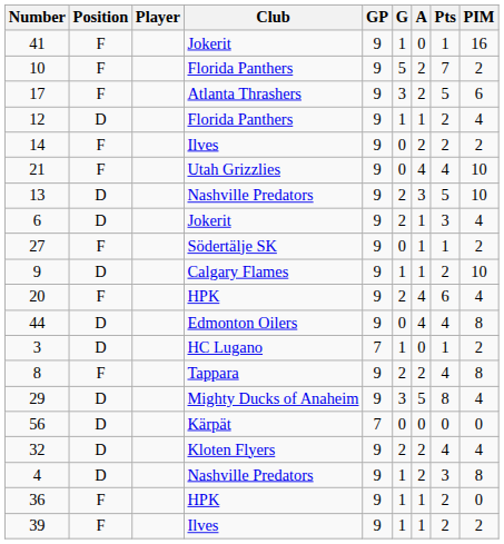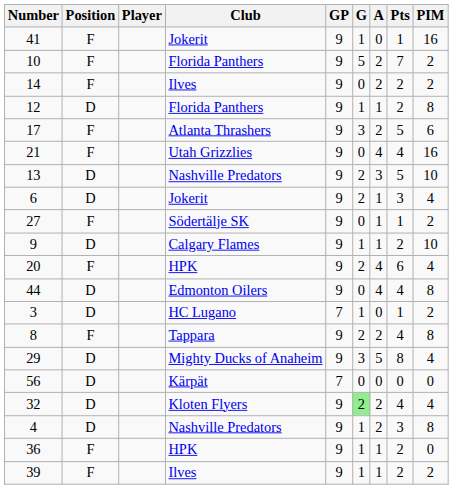rows swapped: 14 <-> 17
12 | PIM: 4 -> 8
21 | PIM: 10 -> 16
32 | G: no background -> lightgreen background
